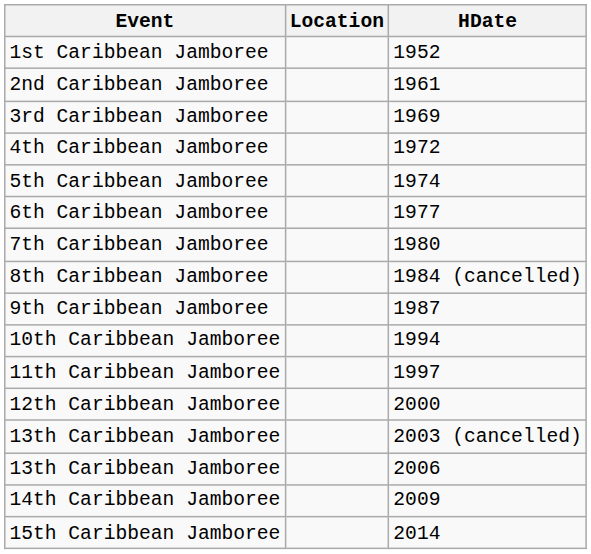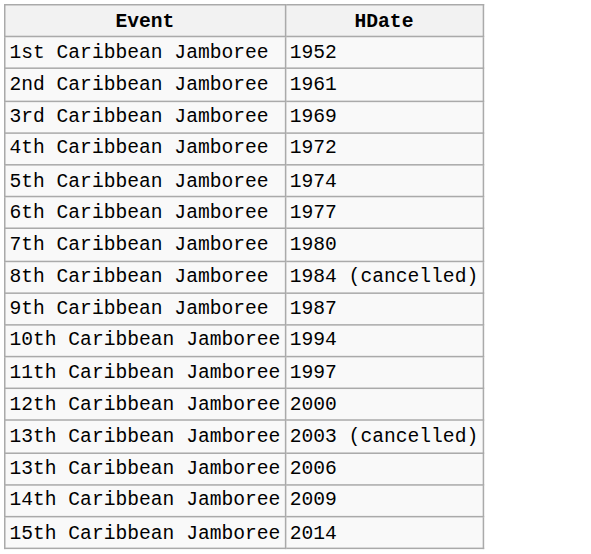- column: Location
